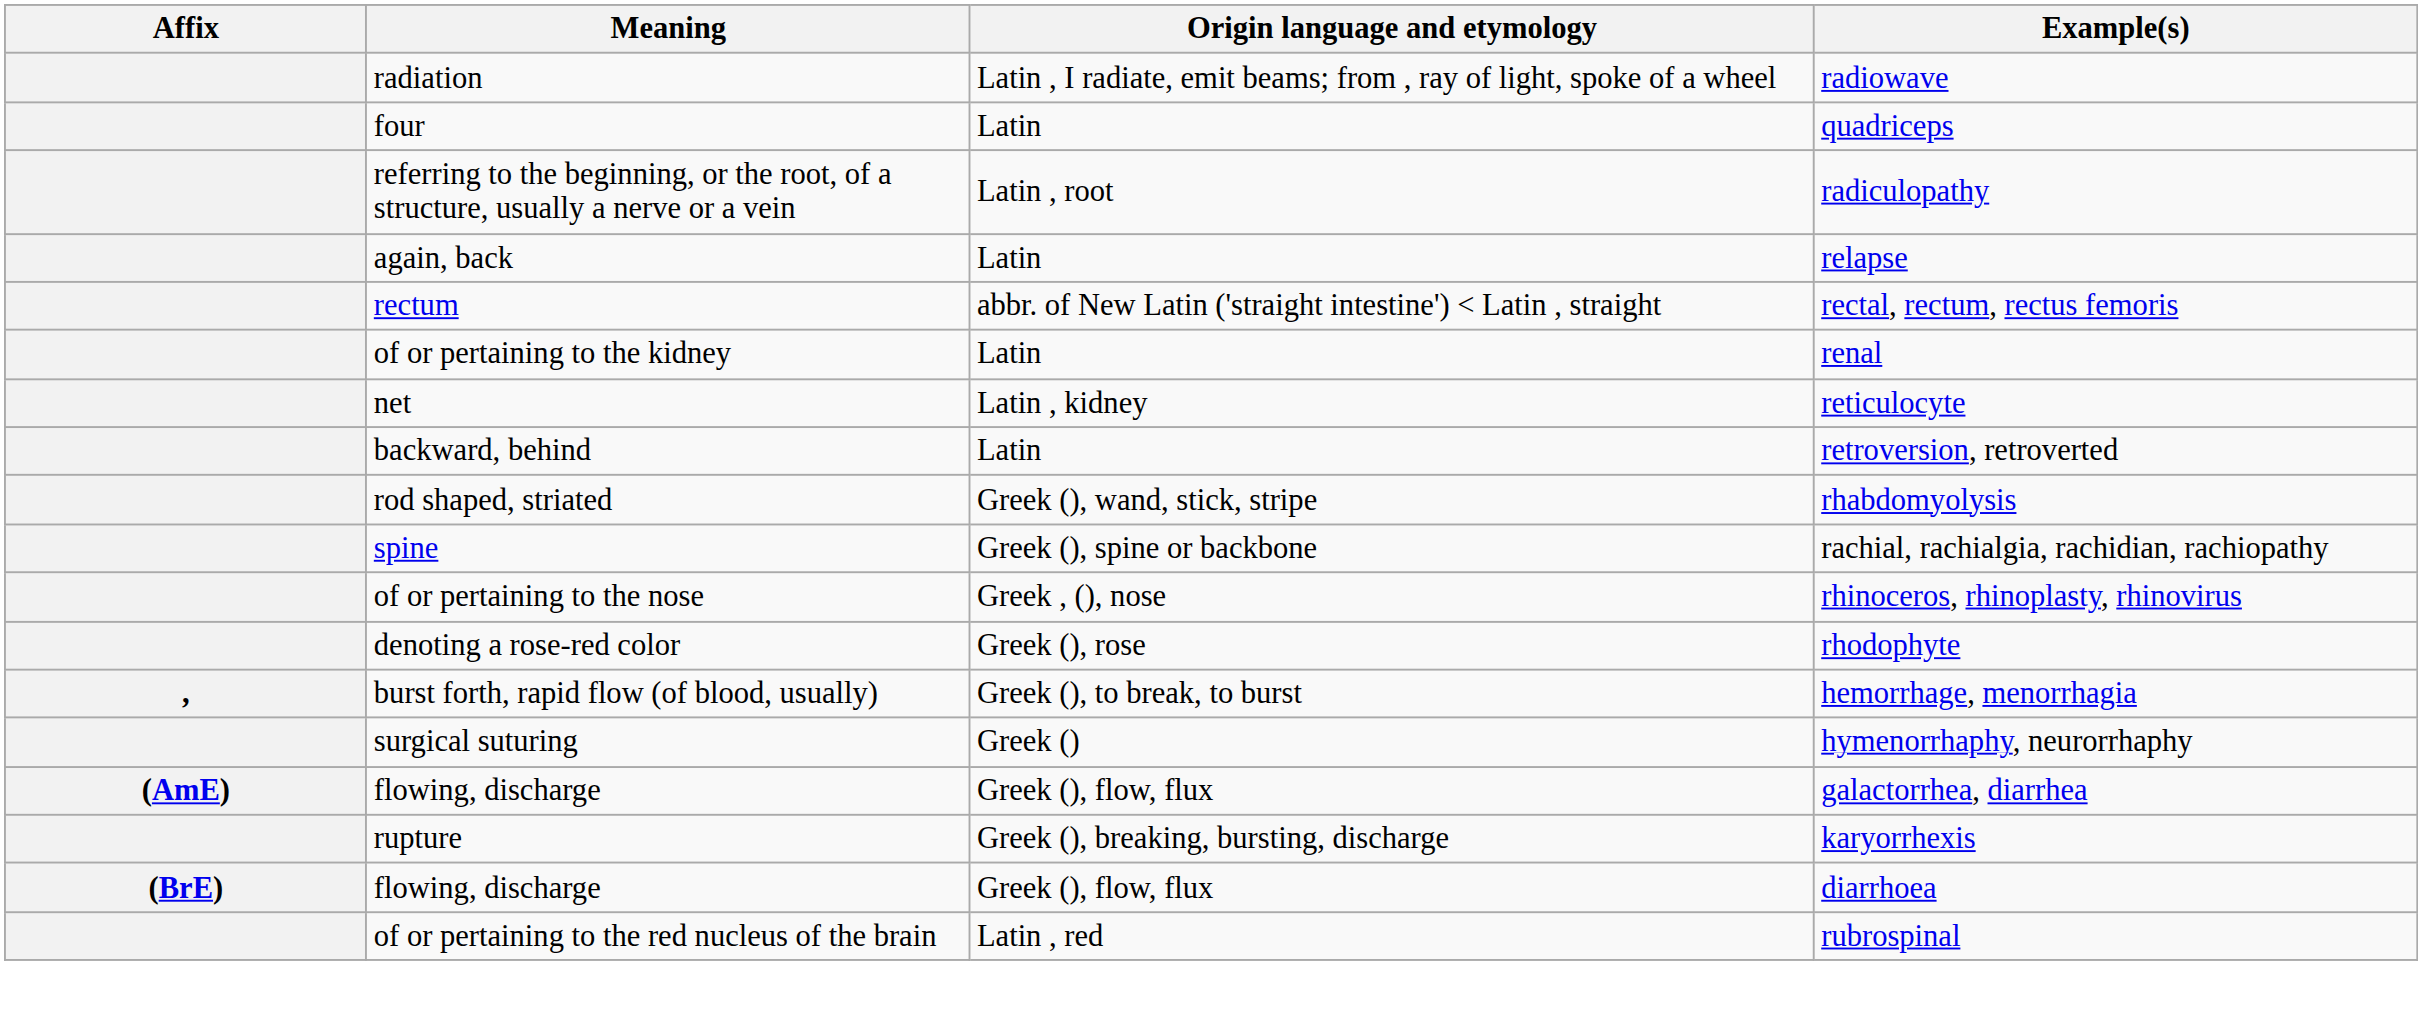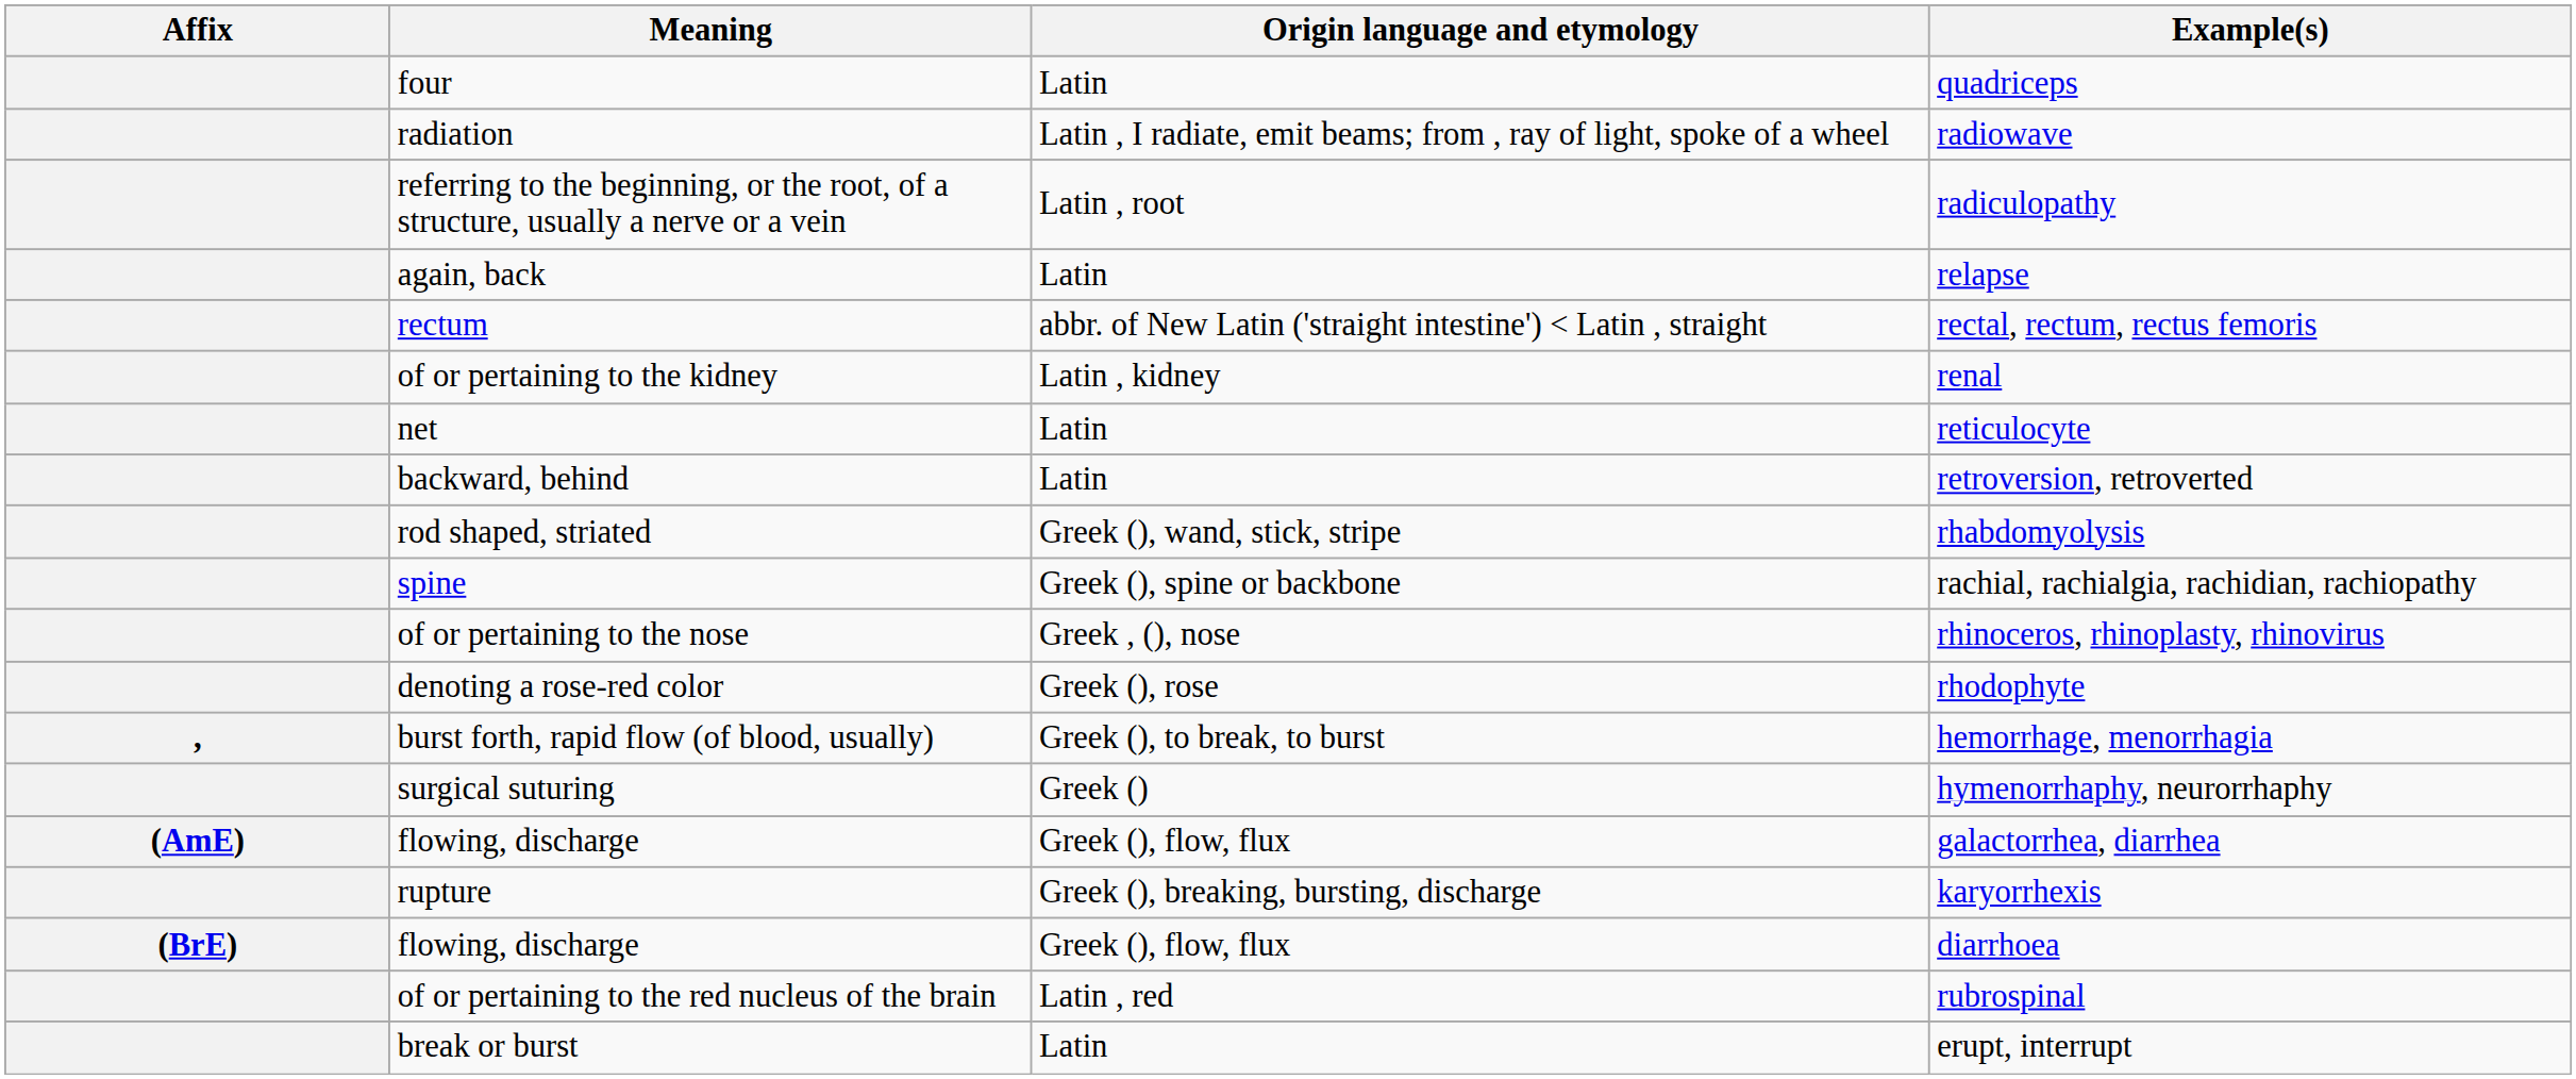rows swapped: quadriceps <-> radiowave
renal | Origin language and etymology: Latin -> Latin , kidney
reticulocyte | Origin language and etymology: Latin , kidney -> Latin
+ row: break or burst | Latin | erupt, interrupt
